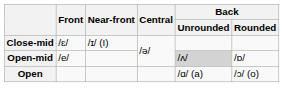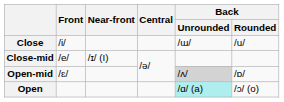+ row: Close | /i/ | /ɯ/ | /u/
Close-mid | Front: /ɛ/ -> /e/
Open-mid | Front: /e/ -> /ɛ/
Open | Back / Unrounded: no background -> paleturquoise background
